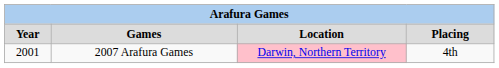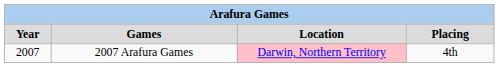2007 Arafura Games | Year: 2001 -> 2007
